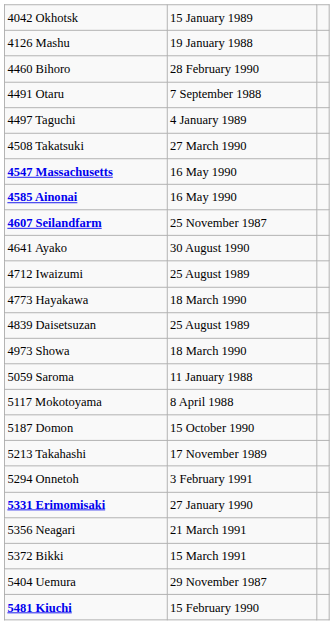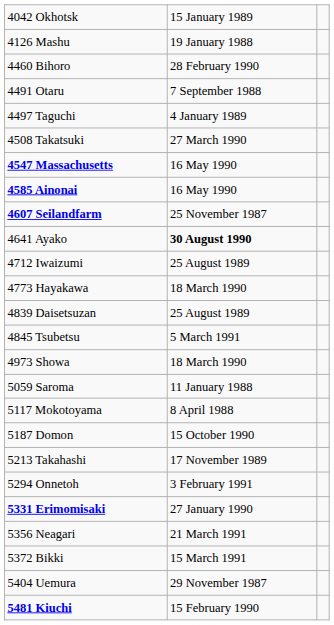4641 Ayako | column 2: normal -> bold
+ row: 4845 Tsubetsu | 5 March 1991
